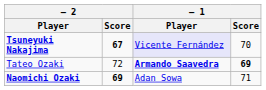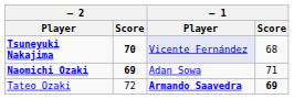Tsuneyuki Nakajima | – 2 / Score: 67 -> 70
Tsuneyuki Nakajima | – 1 / Score: 70 -> 68
rows swapped: Naomichi Ozaki <-> Tateo Ozaki
